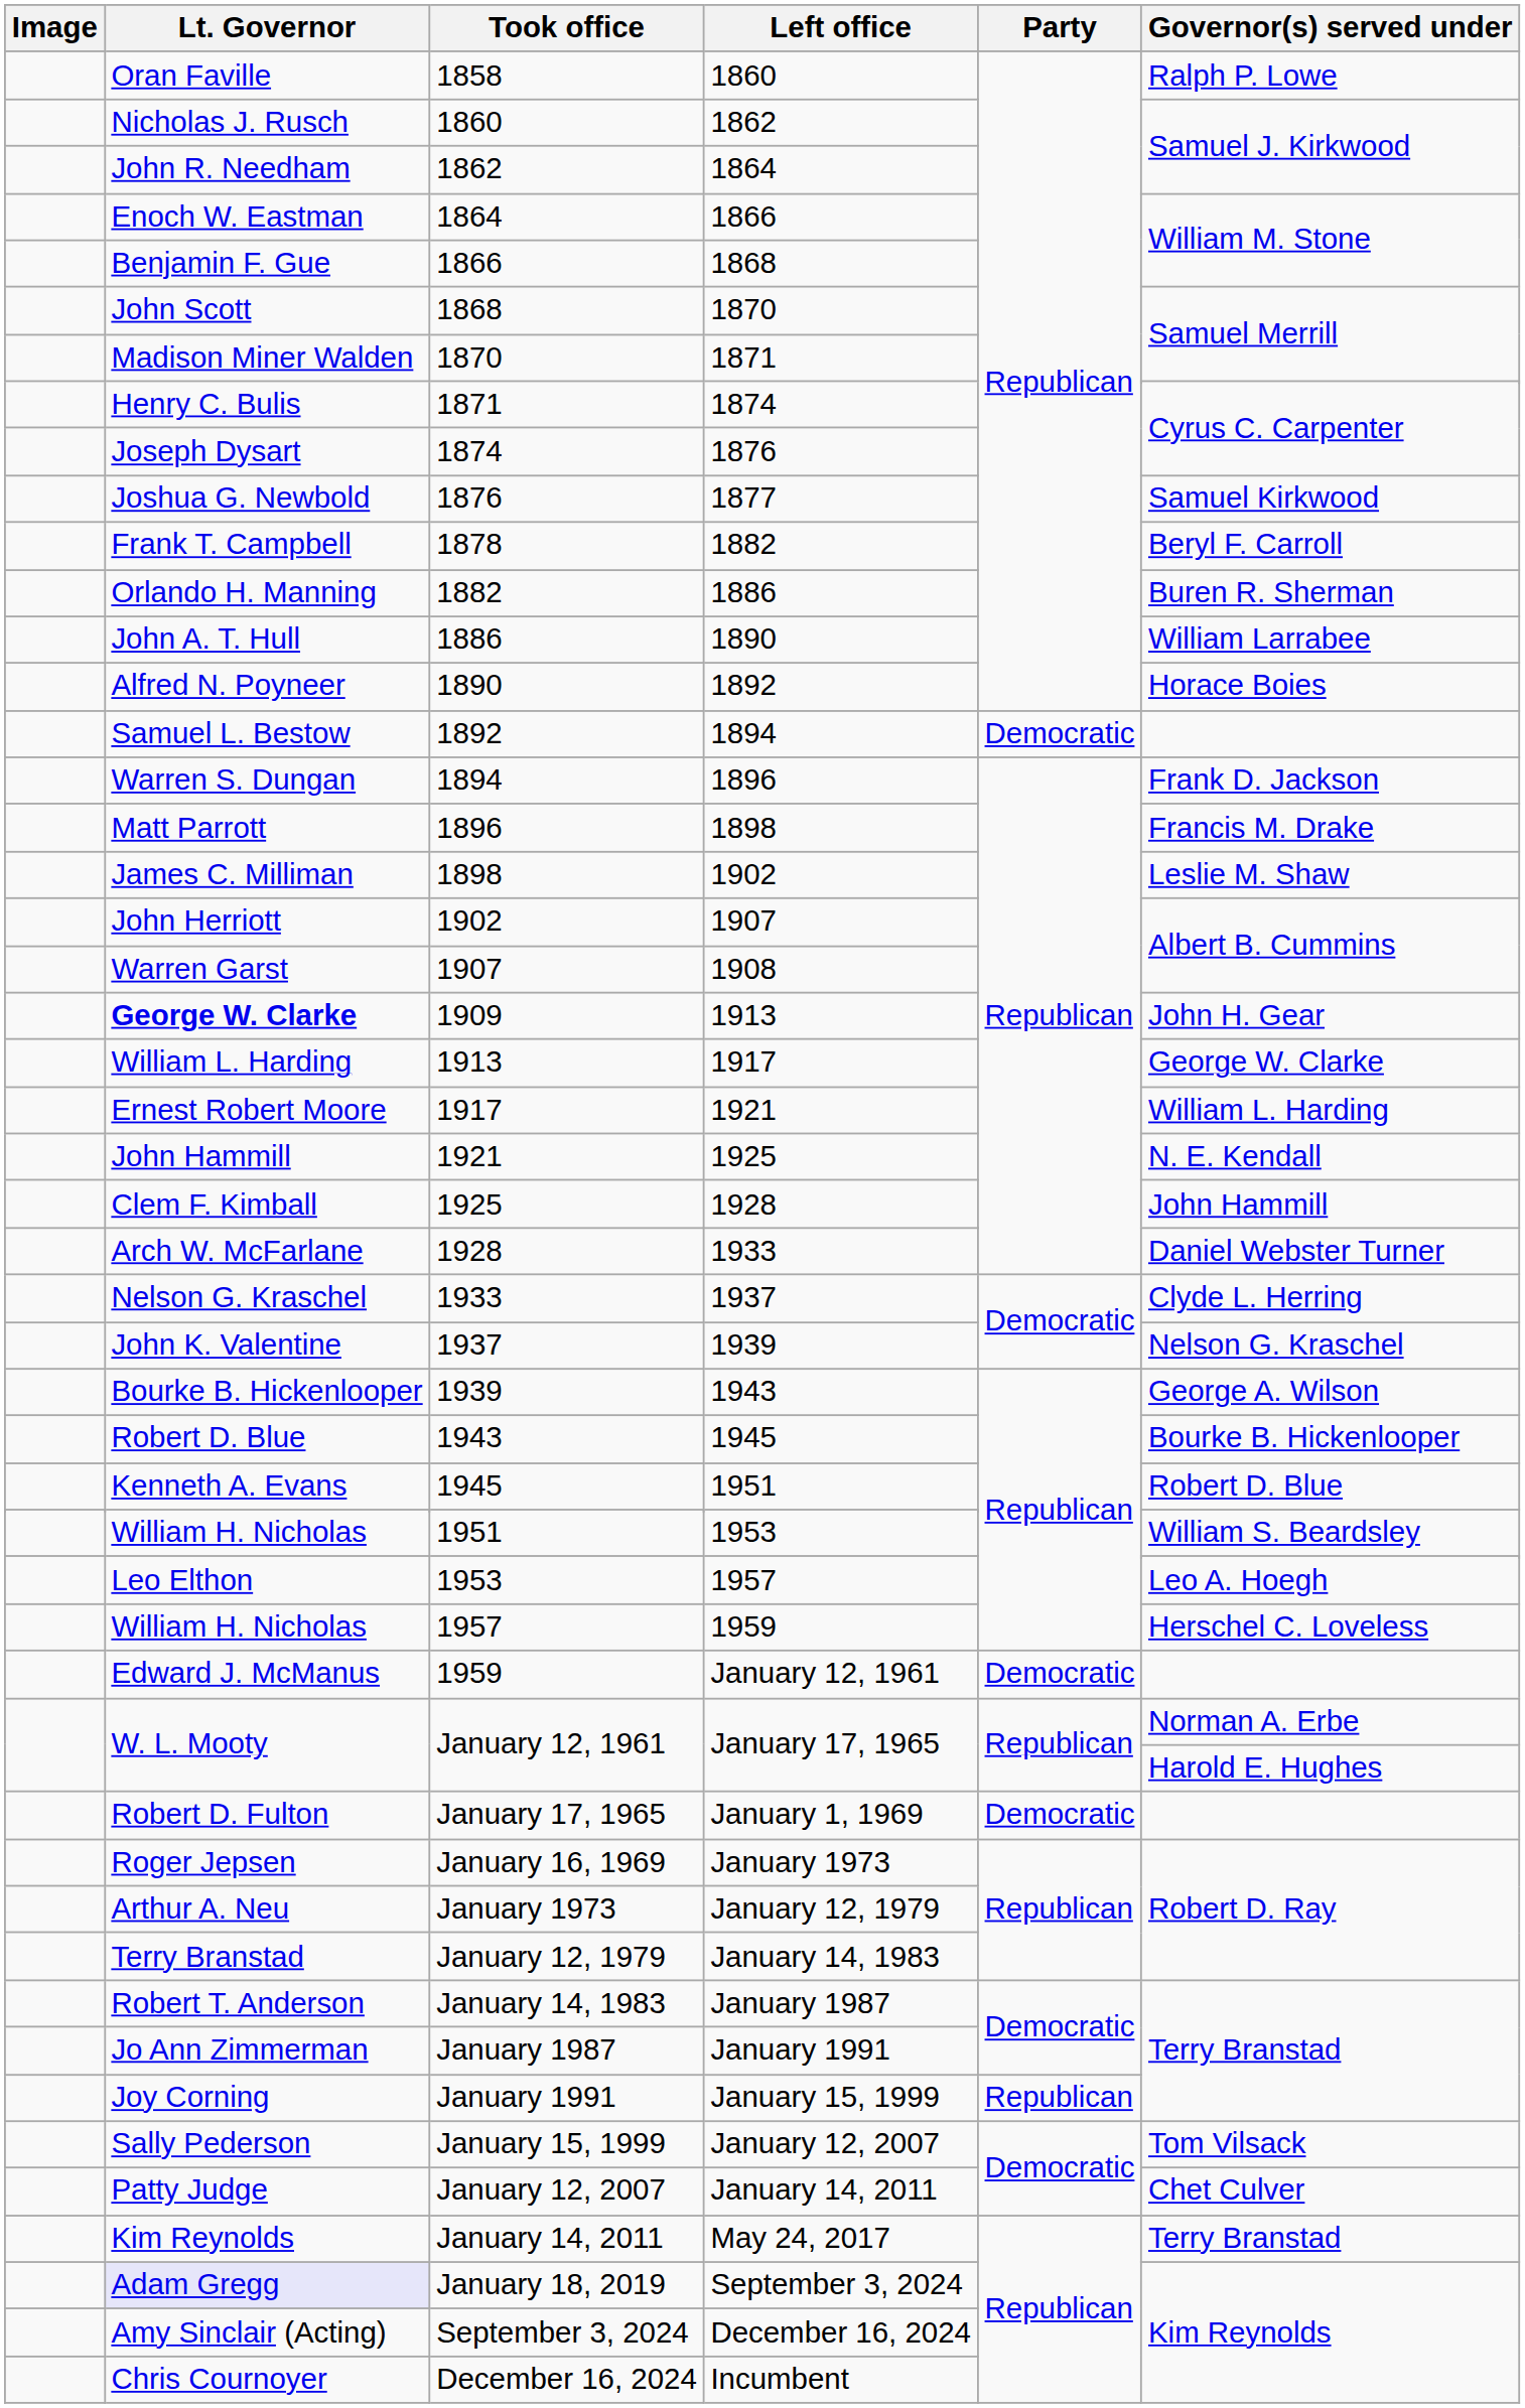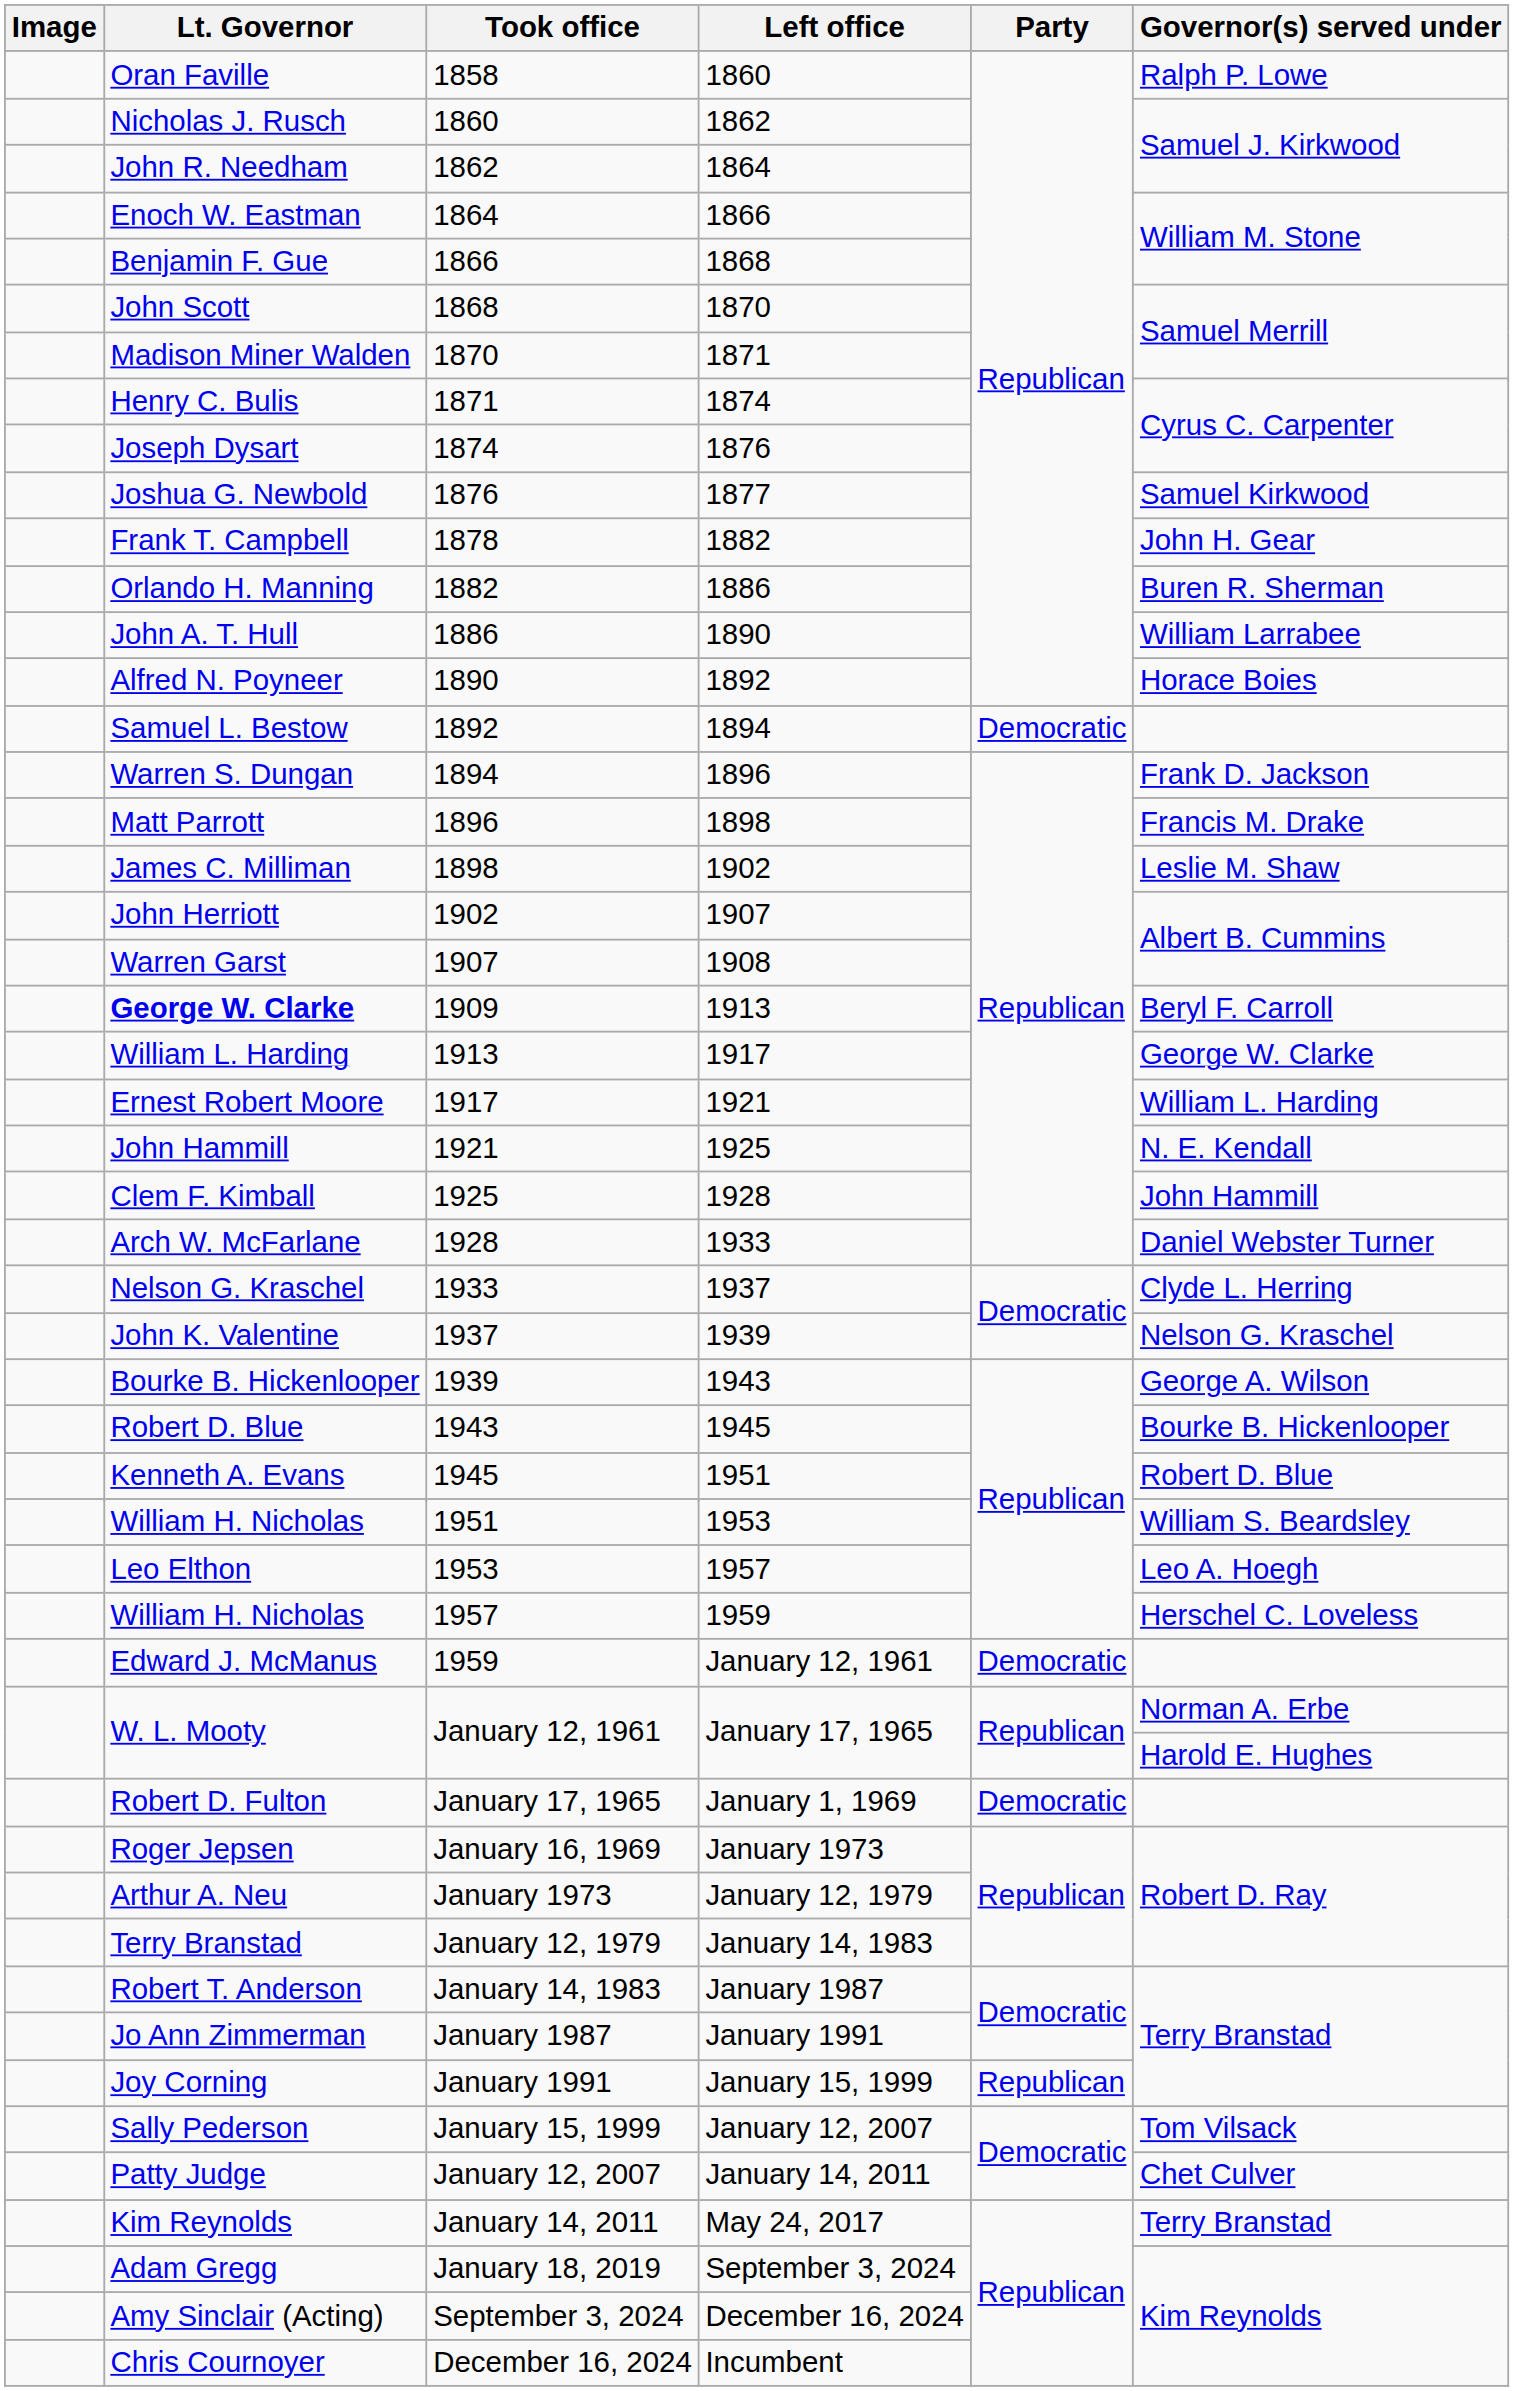1878 | Governor(s) served under: Beryl F. Carroll -> John H. Gear
1909 | Governor(s) served under: John H. Gear -> Beryl F. Carroll
January 18, 2019 | Lt. Governor: lavender background -> no background
